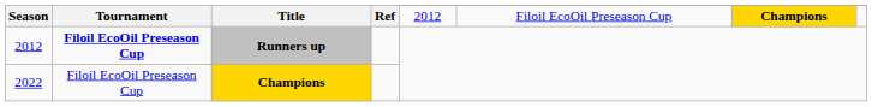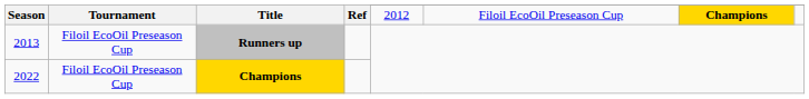Runners up | Season: 2012 -> 2013
Runners up | Tournament: bold -> normal
